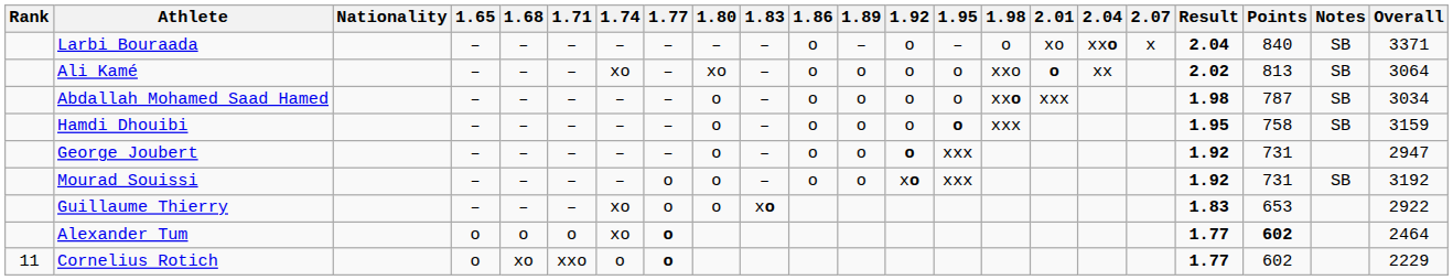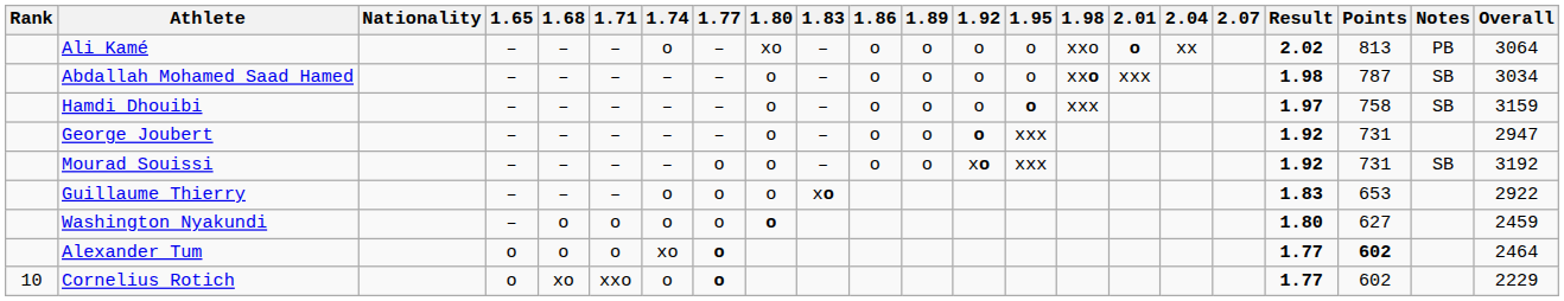- row: Larbi Bouraada | – | – | – | – | – | – | – | o | – | o | – | o | xo | xxo | x | 2.04 | 840 | SB | 3371
Ali Kamé | 1.74: xo -> o
Ali Kamé | Notes: SB -> PB
Hamdi Dhouibi | Result: 1.95 -> 1.97
Guillaume Thierry | 1.74: xo -> o
+ row: Washington Nyakundi | – | o | o | o | o | o | 1.80 | 627 | 2459
Cornelius Rotich | Rank: 11 -> 10
